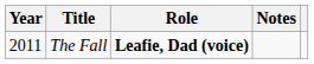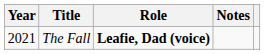The Fall | Year: 2011 -> 2021
